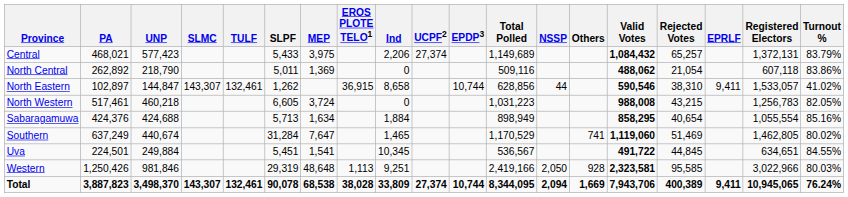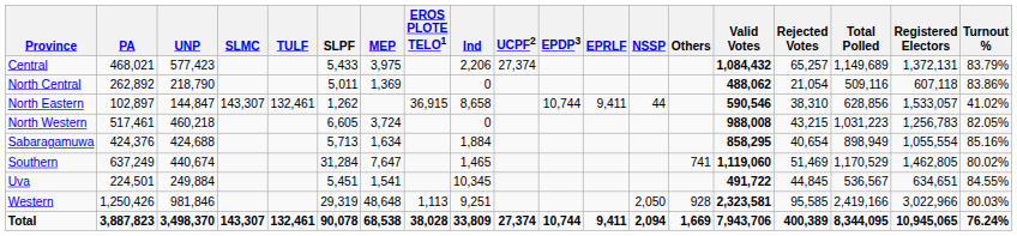columns swapped: EPRLF <-> Total Polled
